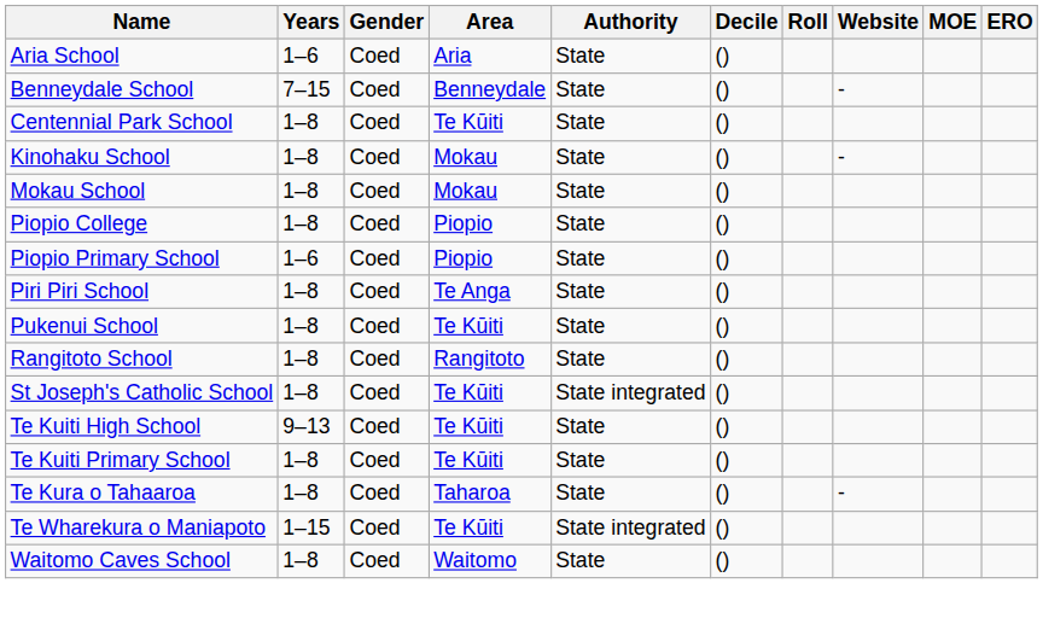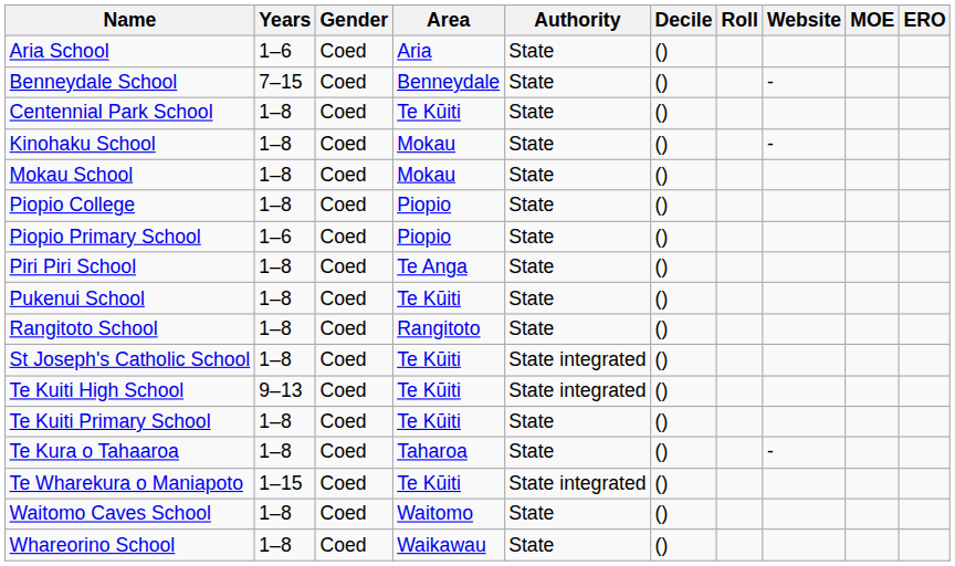Te Kuiti High School | Authority: State -> State integrated
+ row: Whareorino School | 1–8 | Coed | Waikawau | State | ()
